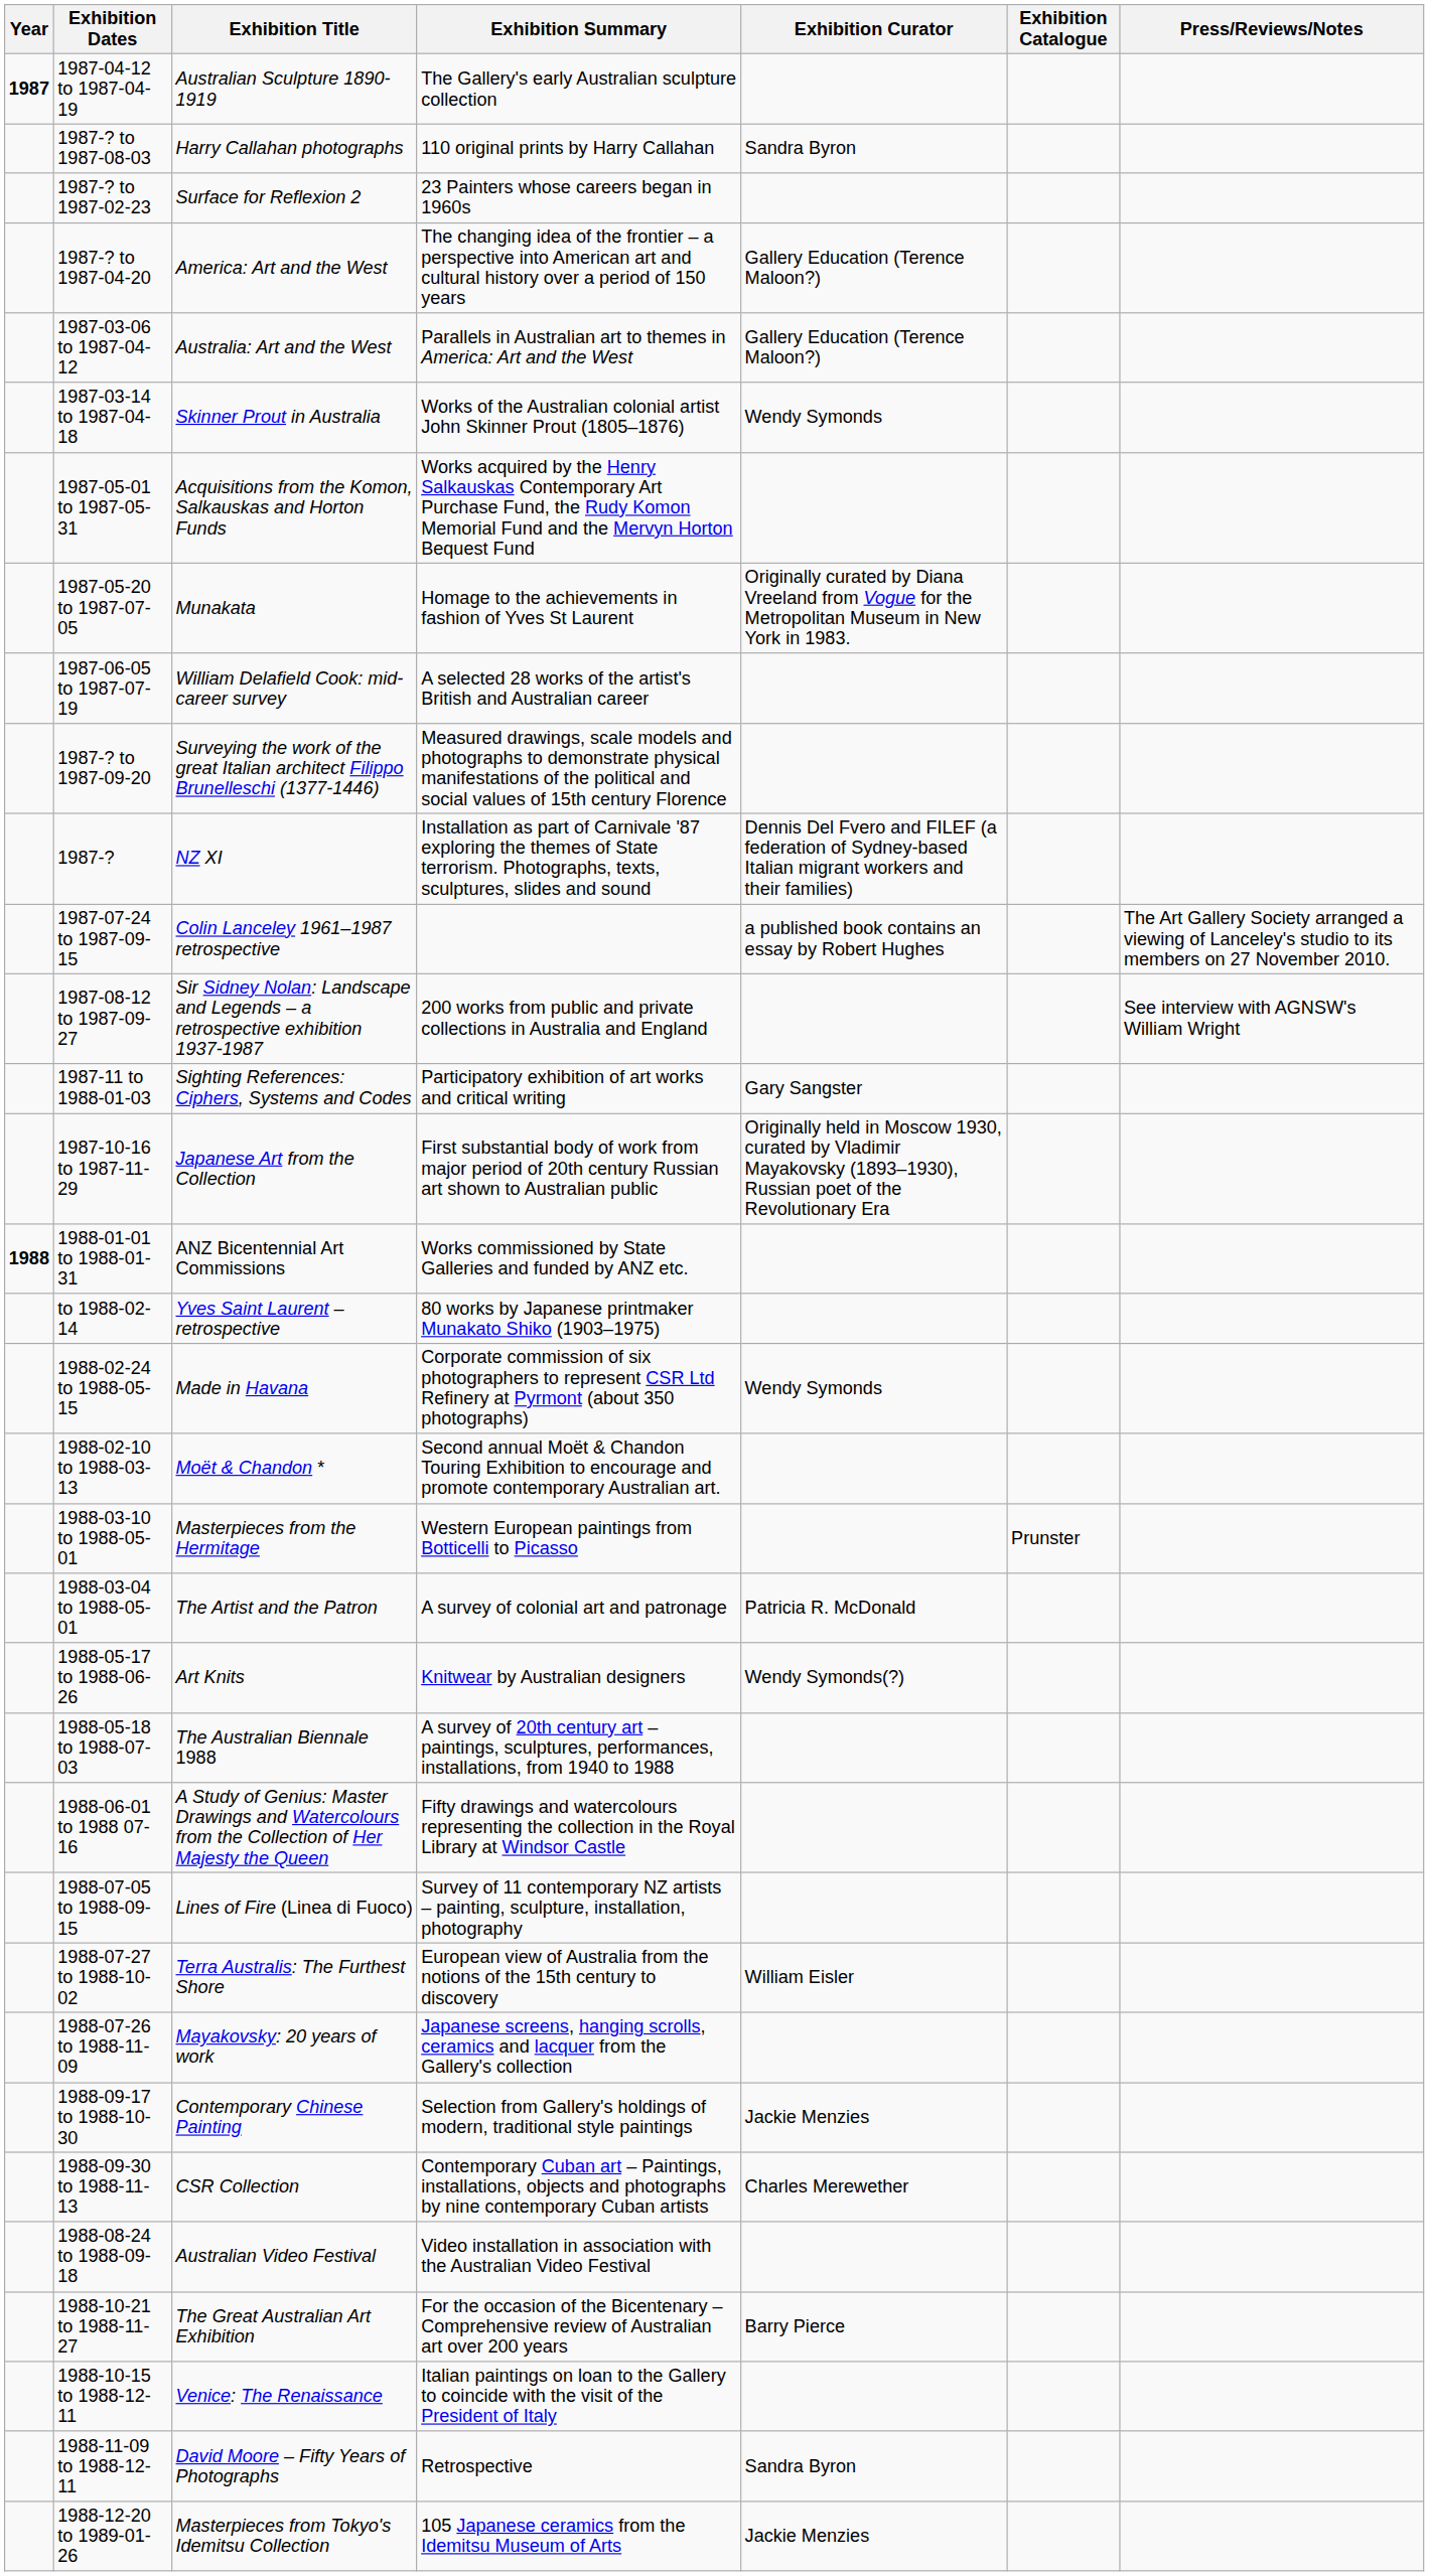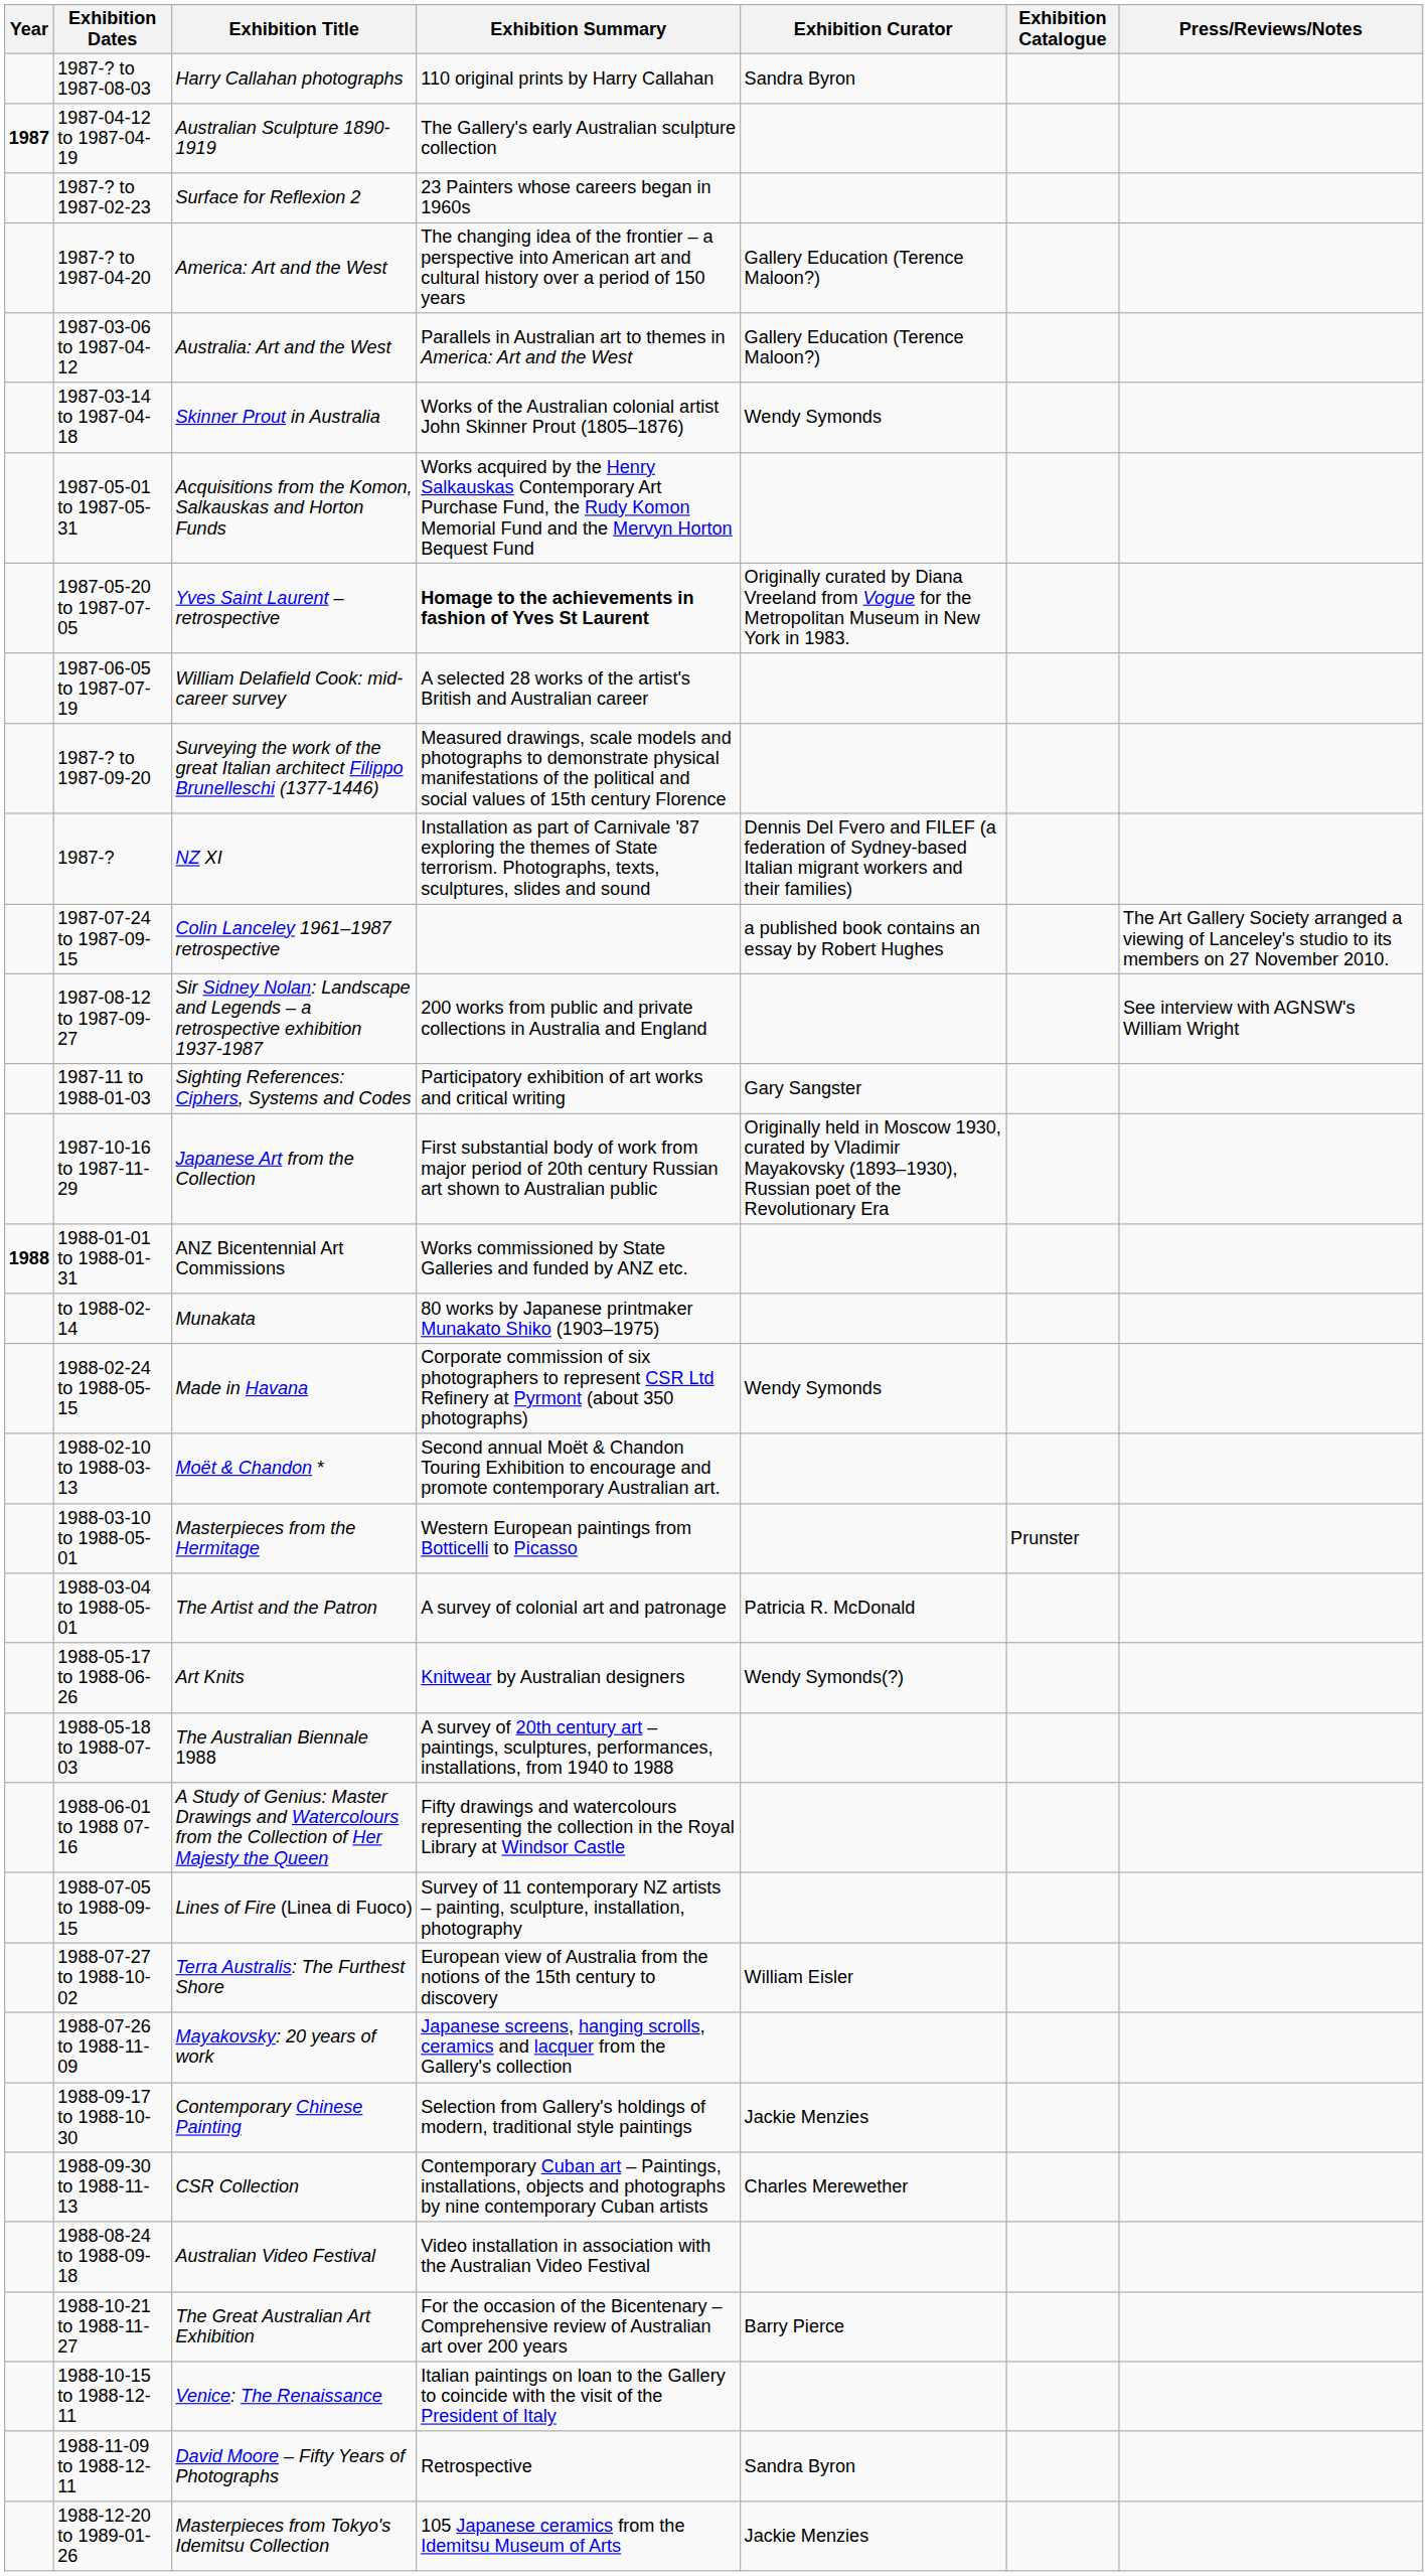rows swapped: 1987-04-12 to 1987-04-19 <-> 1987-? to 1987-08-03
1987-05-20 to 1987-07-05 | Exhibition Title: Munakata -> Yves Saint Laurent – retrospective
1987-05-20 to 1987-07-05 | Exhibition Summary: normal -> bold
to 1988-02-14 | Exhibition Title: Yves Saint Laurent – retrospective -> Munakata
